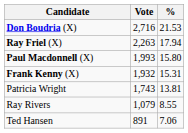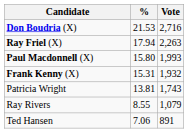columns swapped: Vote <-> %
